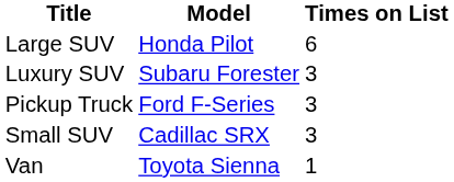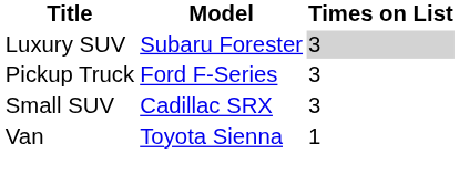- row: Large SUV | Honda Pilot | 6
Luxury SUV | Times on List: no background -> lightgrey background
